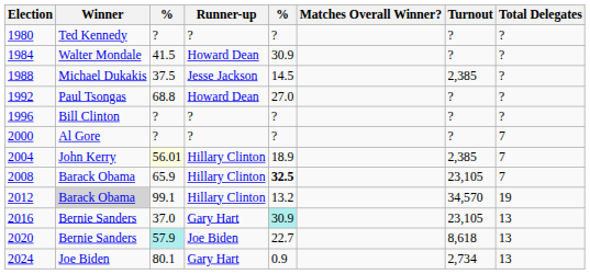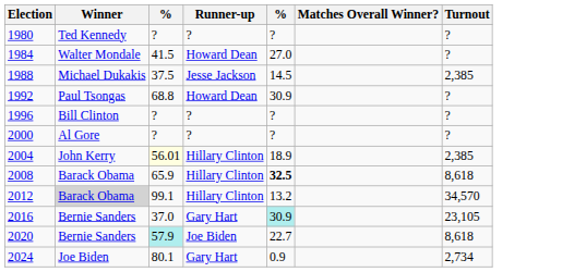- column: Total Delegates | ? | ? | ? | ? | ? | 7 | 7 | 7 | 19 | 13 | 13 | 13
1984 | column 5: 30.9 -> 27.0
1992 | column 5: 27.0 -> 30.9
2008 | Turnout: 23,105 -> 8,618
